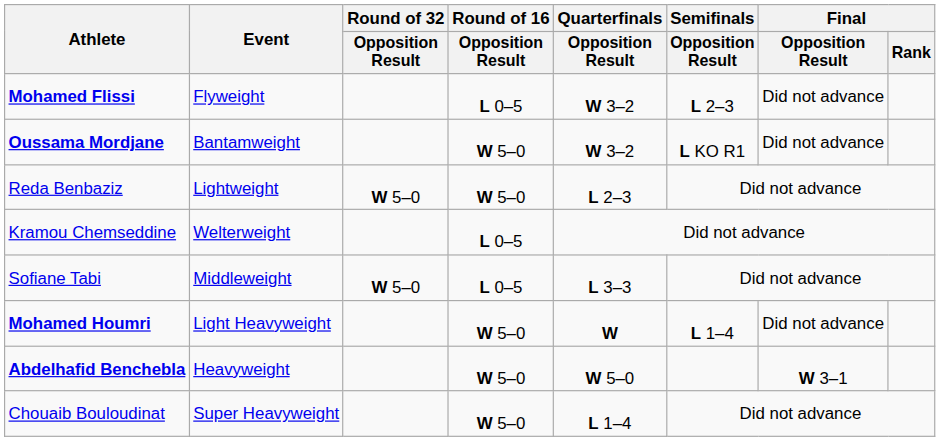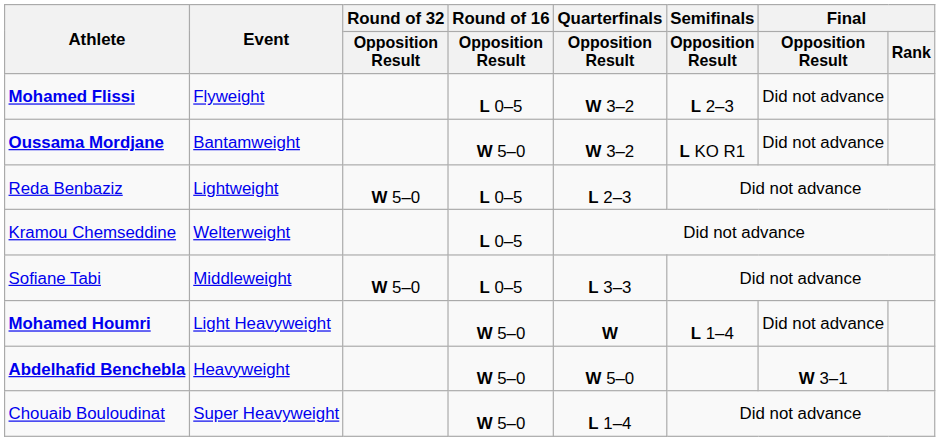Reda Benbaziz | Round of 16 / Opposition Result: W 5–0 -> L 0–5
